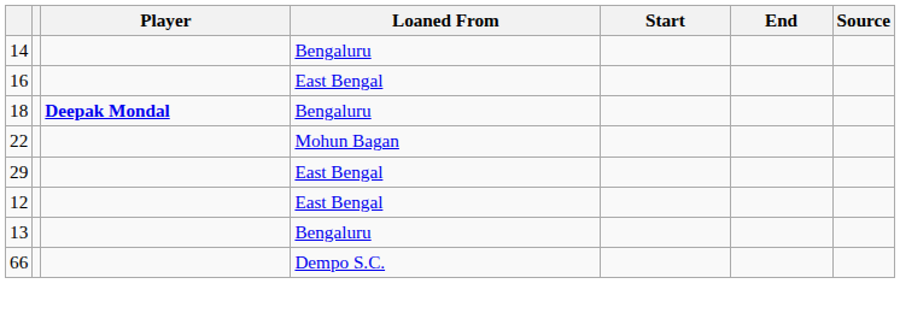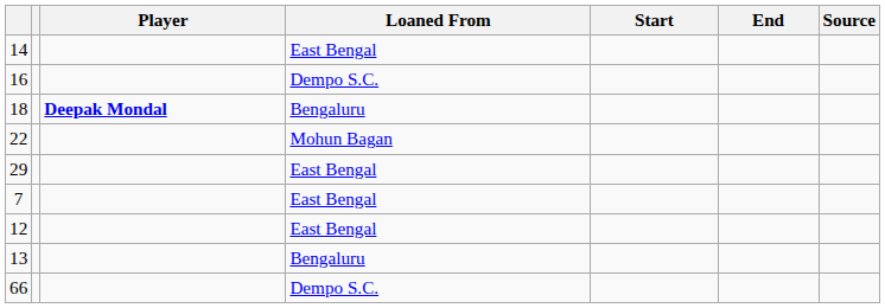14 | Loaned From: Bengaluru -> East Bengal
16 | Loaned From: East Bengal -> Dempo S.C.
+ row: 7 | East Bengal
